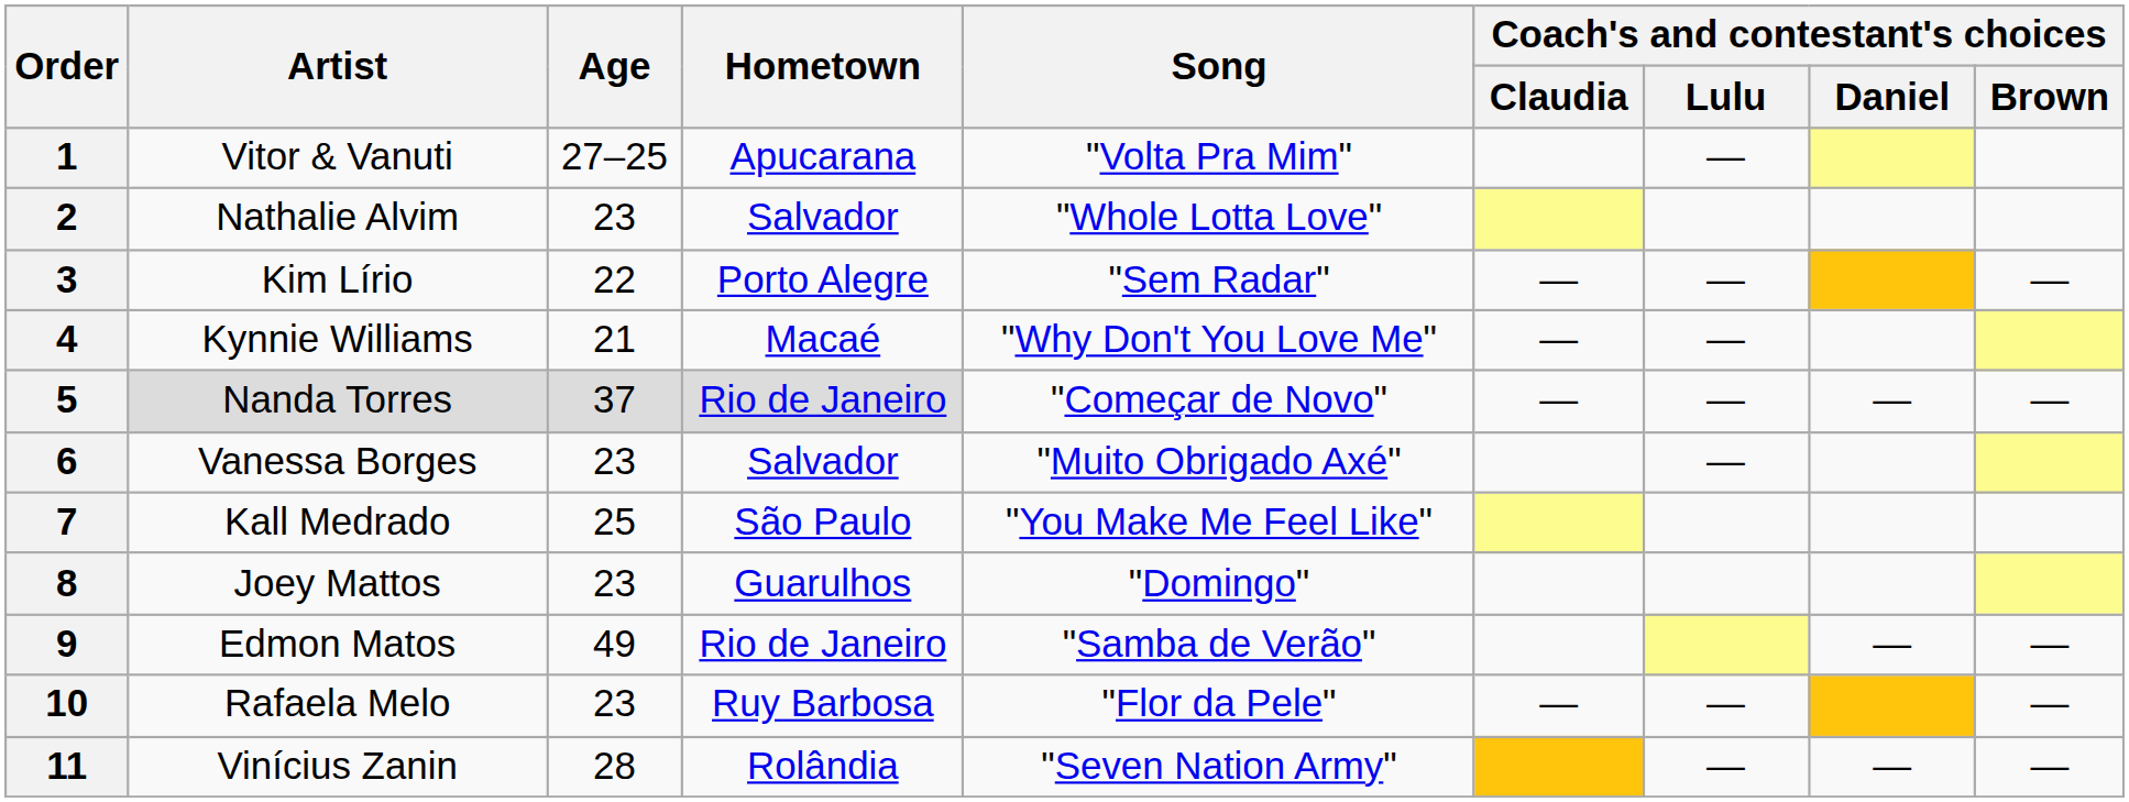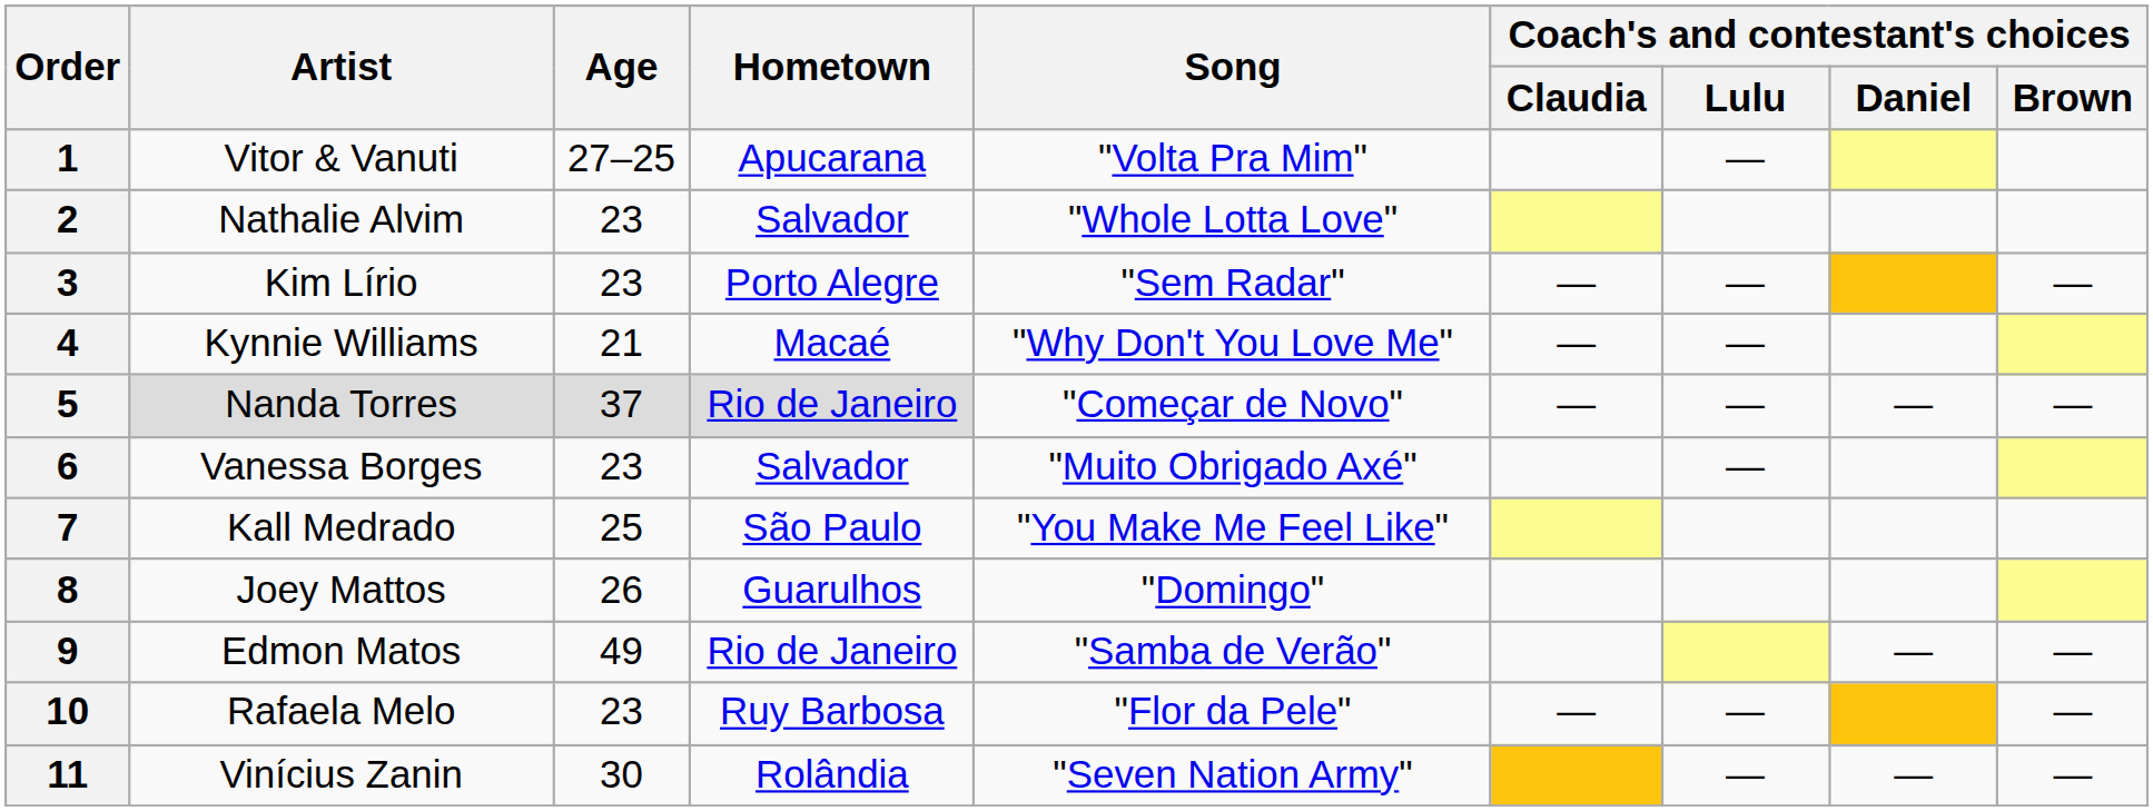3 | Age: 22 -> 23
8 | Age: 23 -> 26
11 | Age: 28 -> 30
